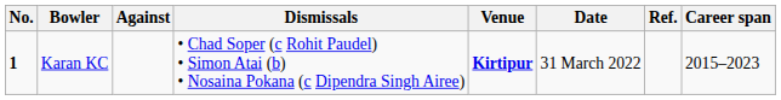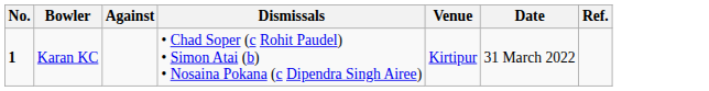- column: Career span | 2015–2023
Karan KC | Venue: bold -> normal
